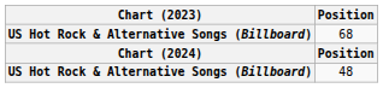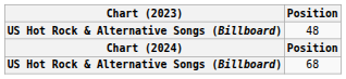rows swapped: 48 <-> 68
